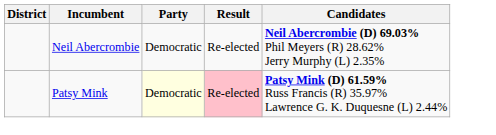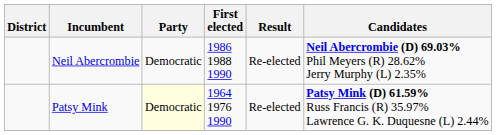+ column: First elected | 1986 1988 1990 | 1964 1976 1990
Patsy Mink | Result: pink background -> no background
